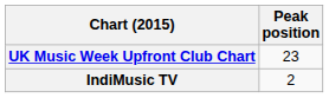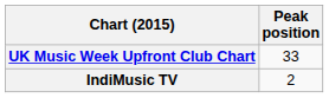UK Music Week Upfront Club Chart | Peak position: 23 -> 33
